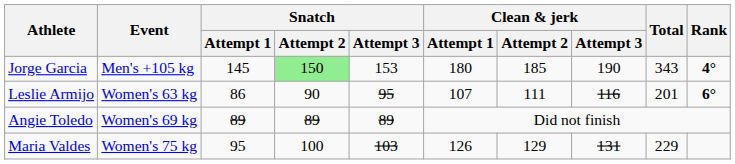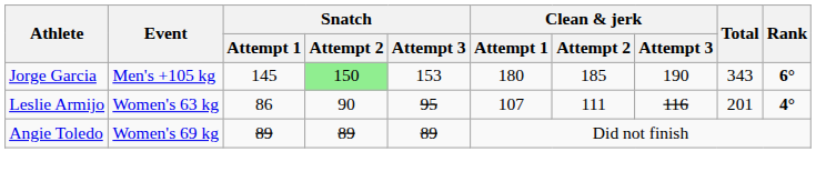Jorge Garcia | Rank: 4° -> 6°
Leslie Armijo | Rank: 6° -> 4°
- row: Maria Valdes | Women's 75 kg | 95 | 100 | 103 | 126 | 129 | 131 | 229
